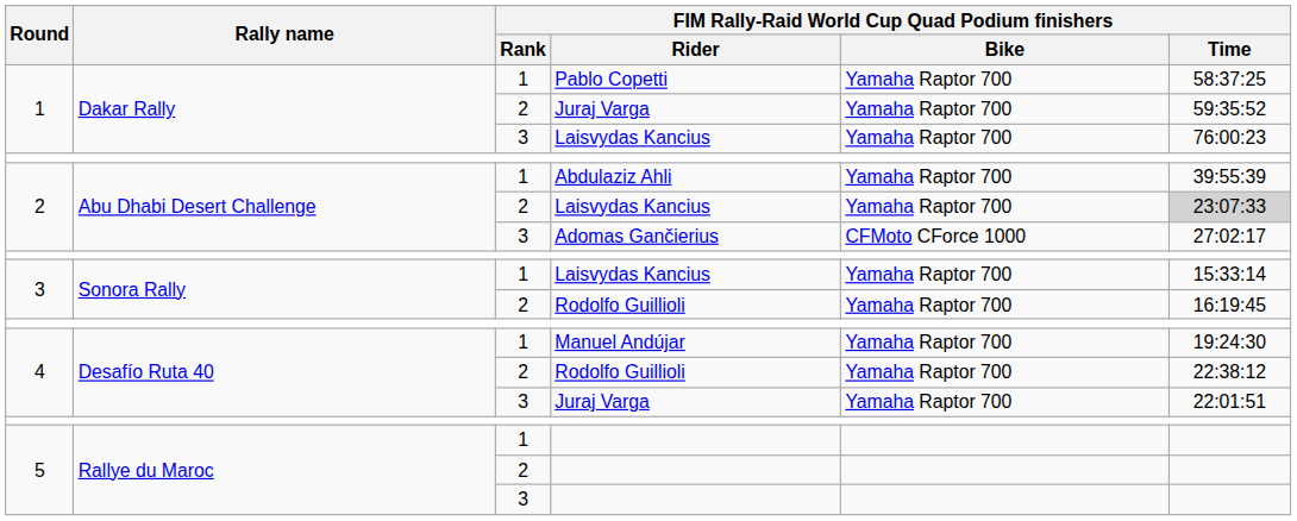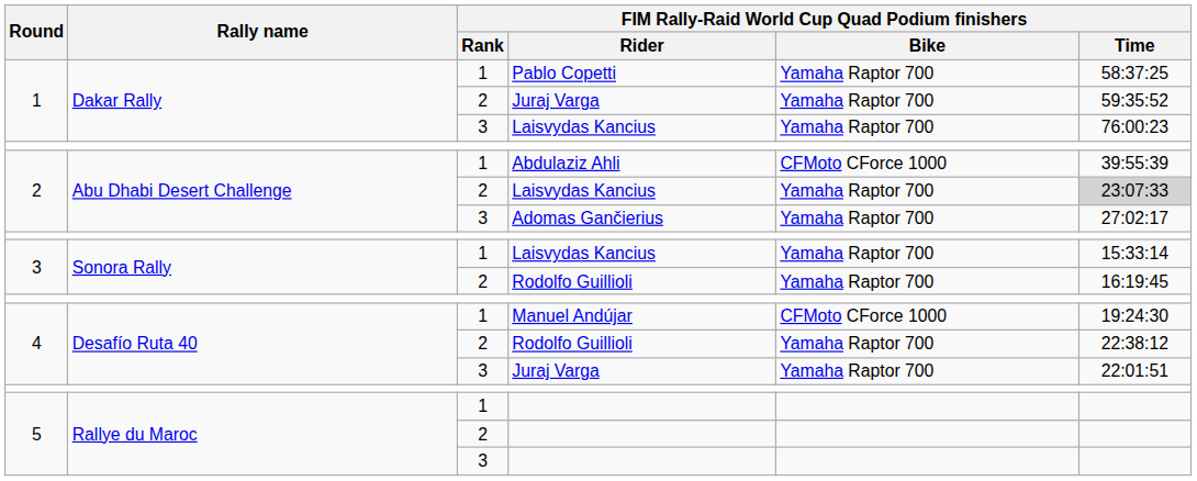Abdulaziz Ahli | FIM Rally-Raid World Cup Quad Podium finishers / Bike: Yamaha Raptor 700 -> CFMoto CForce 1000
Adomas Gančierius | FIM Rally-Raid World Cup Quad Podium finishers / Bike: CFMoto CForce 1000 -> Yamaha Raptor 700
Manuel Andújar | FIM Rally-Raid World Cup Quad Podium finishers / Bike: Yamaha Raptor 700 -> CFMoto CForce 1000
